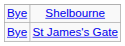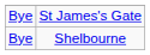rows swapped: Shelbourne <-> St James's Gate
